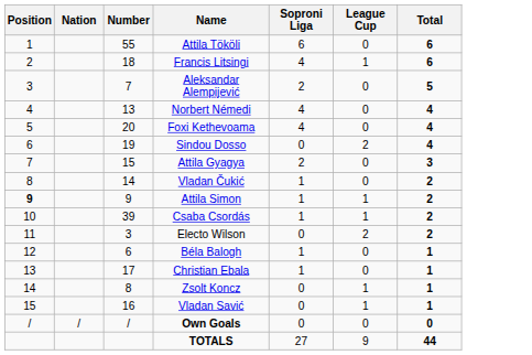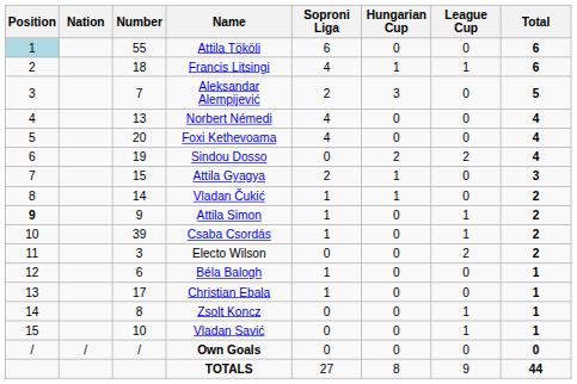+ column: Hungarian Cup | 0 | 1 | 3 | 0 | 0 | 2 | 1 | 1 | 0 | 0 | 0 | 0 | 0 | 0 | 0 | 0 | 8
Attila Tököli | Position: no background -> lightblue background
Vladan Savić | Number: 16 -> 10
